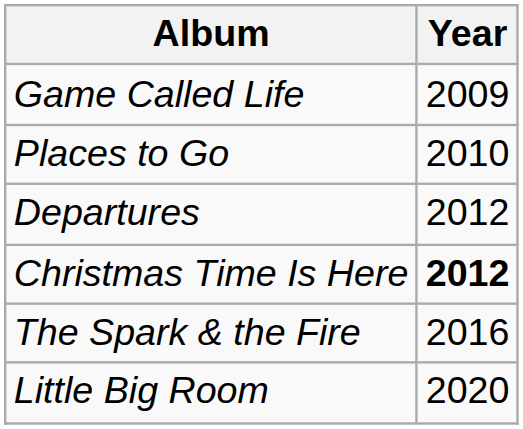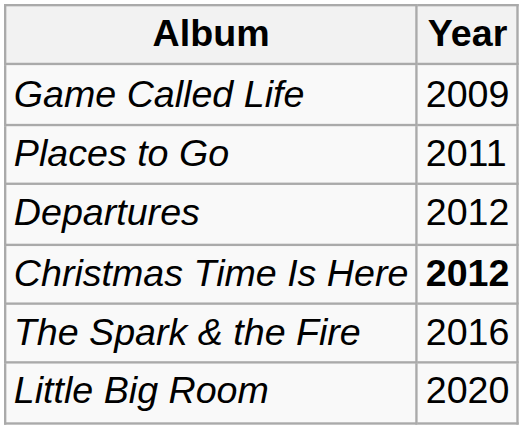Places to Go | Year: 2010 -> 2011
